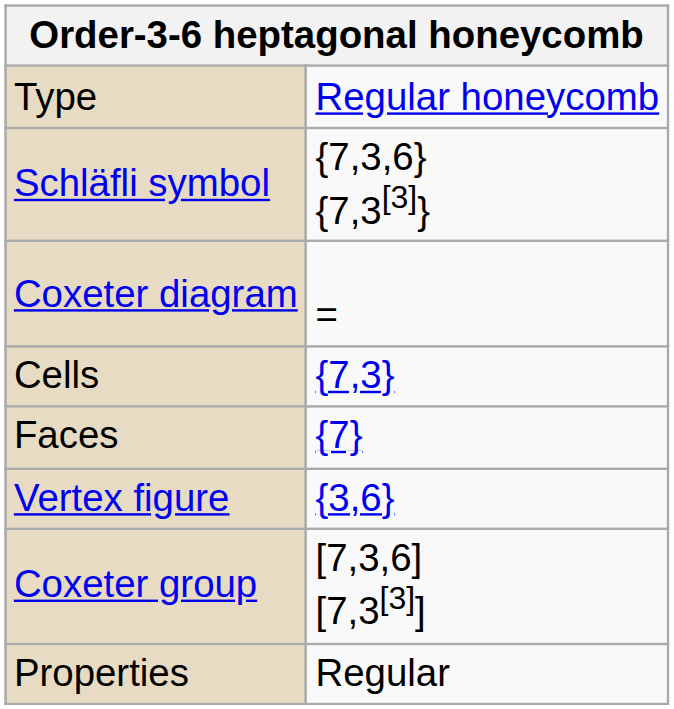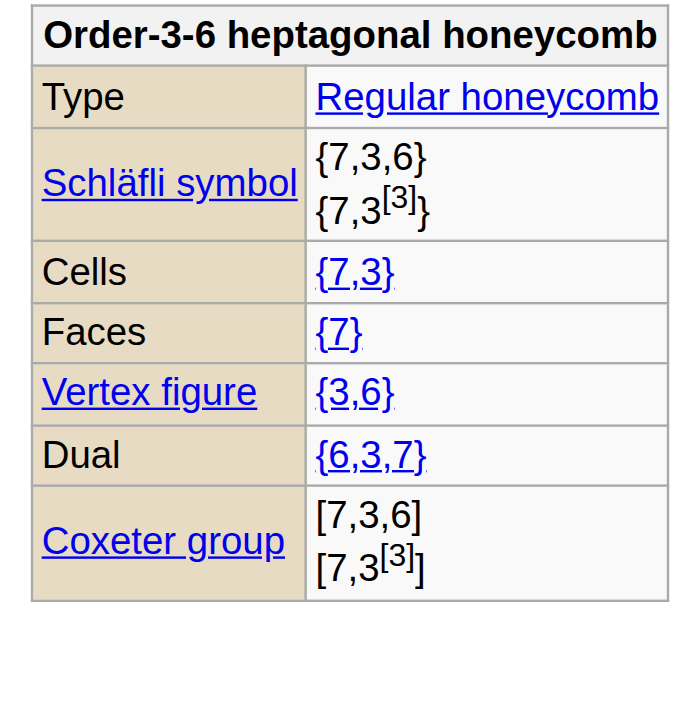- row: Coxeter diagram | =
+ row: Dual | {6,3,7}
- row: Properties | Regular
